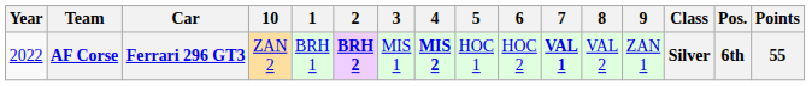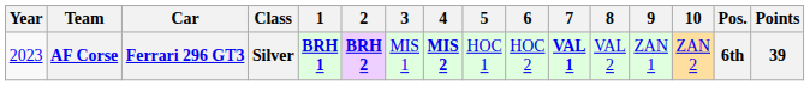columns swapped: Class <-> 10
AF Corse | Year: 2022 -> 2023
AF Corse | 1: normal -> bold
AF Corse | Points: 55 -> 39
